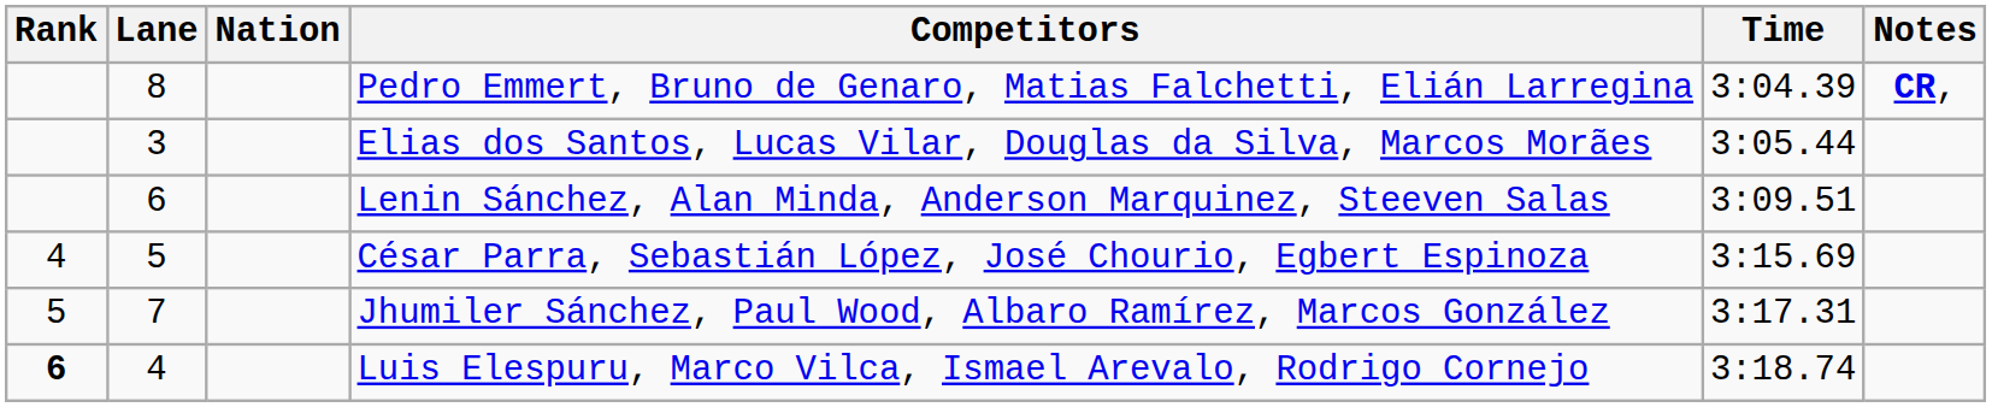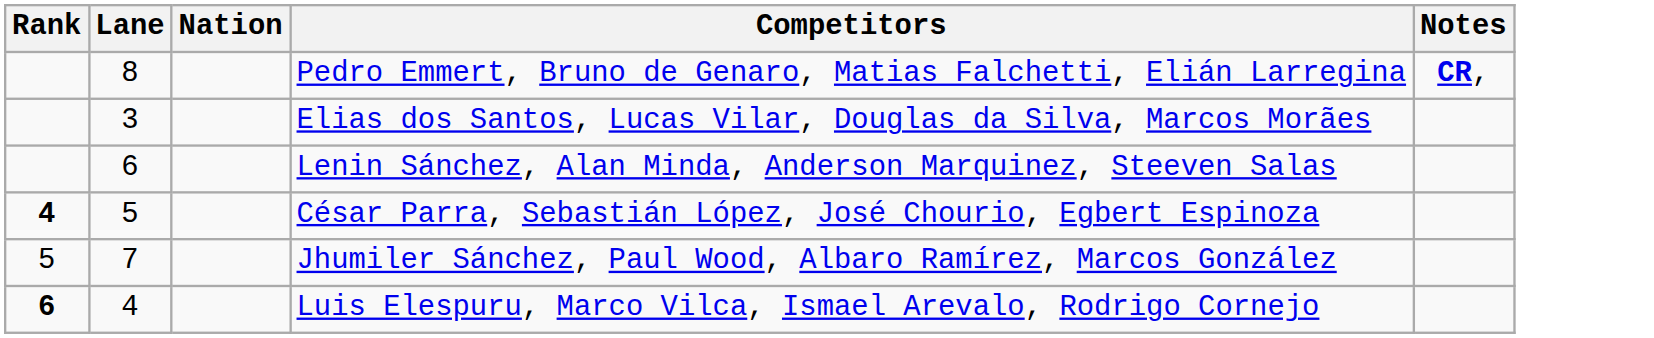- column: Time | 3:04.39 | 3:05.44 | 3:09.51 | 3:15.69 | 3:17.31 | 3:18.74
César Parra, Sebastián López, José Chourio, Egbert Espinoza | Rank: normal -> bold
